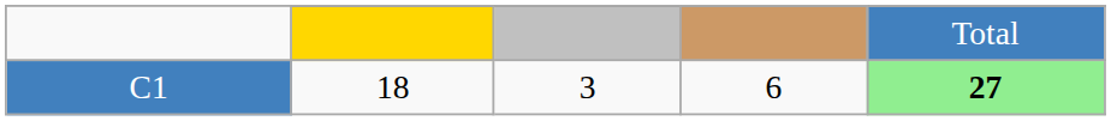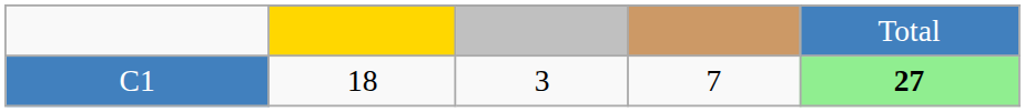C1 | column 4: 6 -> 7
